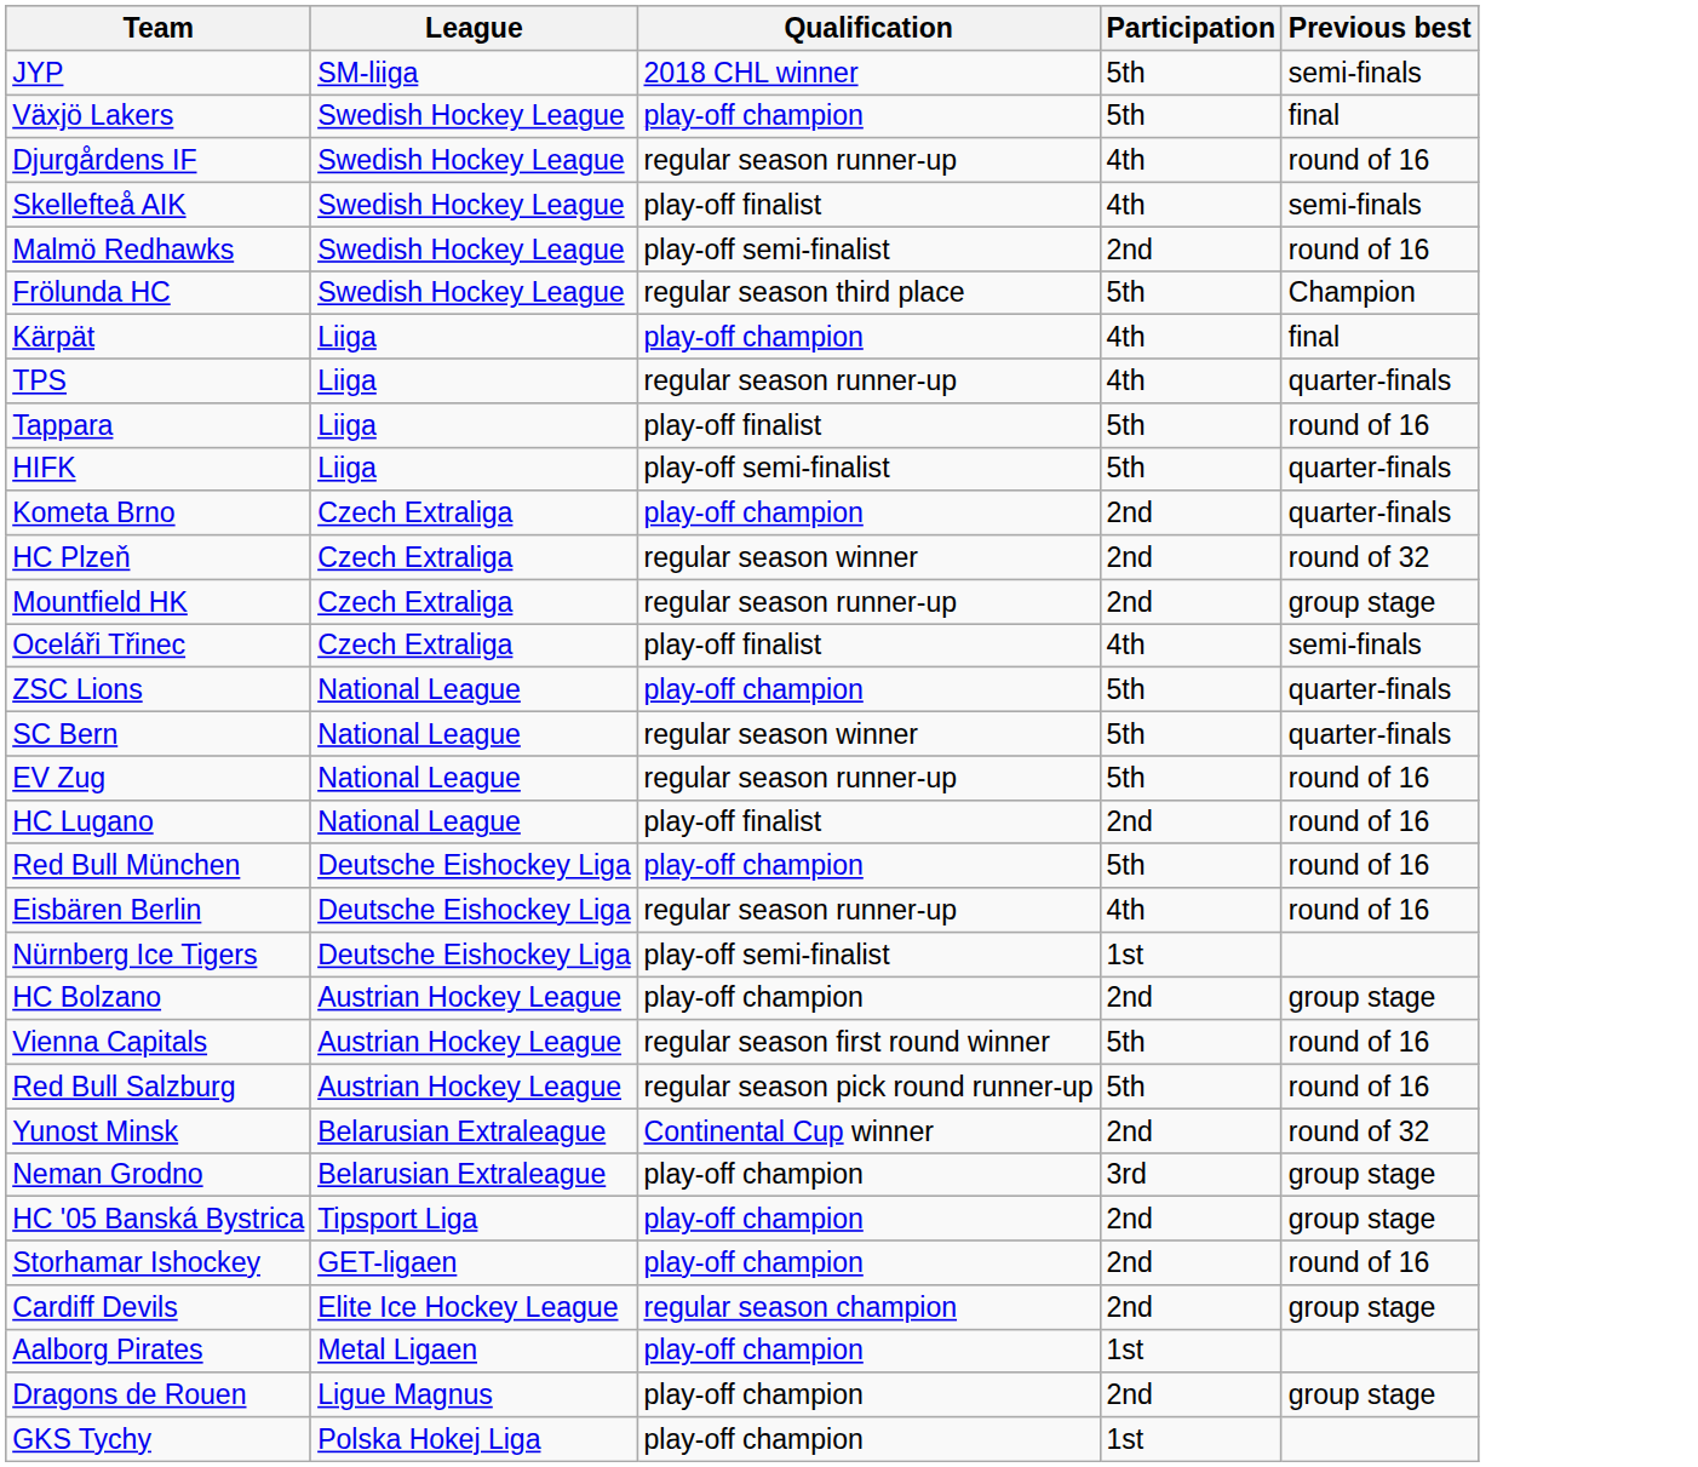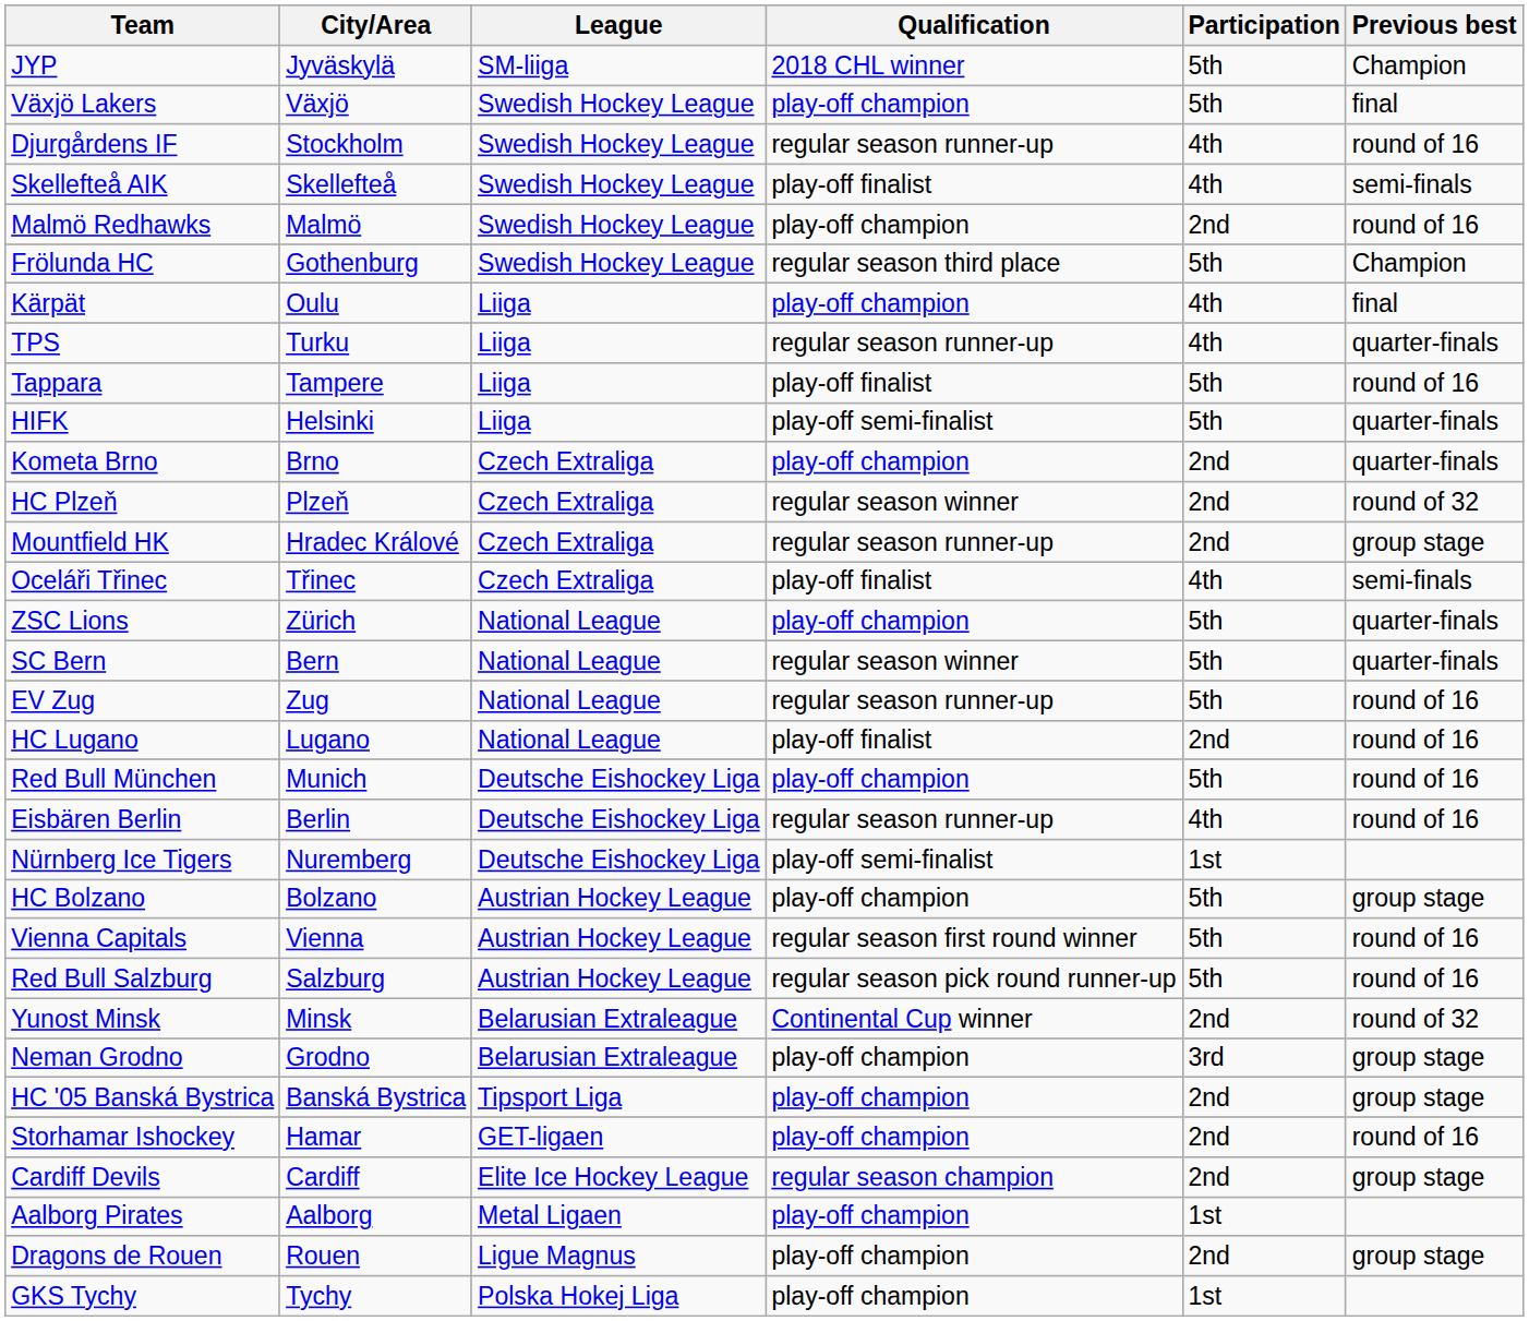+ column: City/Area | Jyväskylä | Växjö | Stockholm | Skellefteå | Malmö | Gothenburg | Oulu | Turku | Tampere | Helsinki | Brno | Plzeň | Hradec Králové | Třinec | Zürich | Bern | Zug | Lugano | Munich | Berlin | Nuremberg | Bolzano | Vienna | Salzburg | Minsk | Grodno | Banská Bystrica | Hamar | Cardiff | Aalborg | Rouen | Tychy
JYP | Previous best: semi-finals -> Champion
Malmö Redhawks | Qualification: play-off semi-finalist -> play-off champion
HC Bolzano | Participation: 2nd -> 5th
